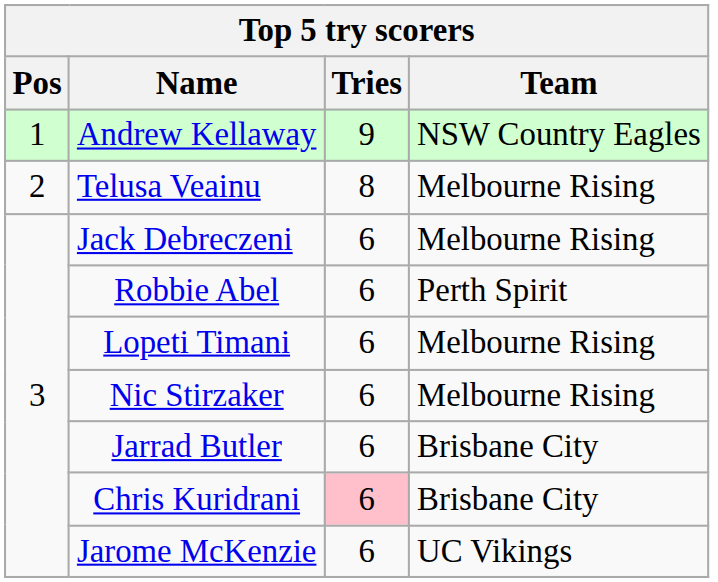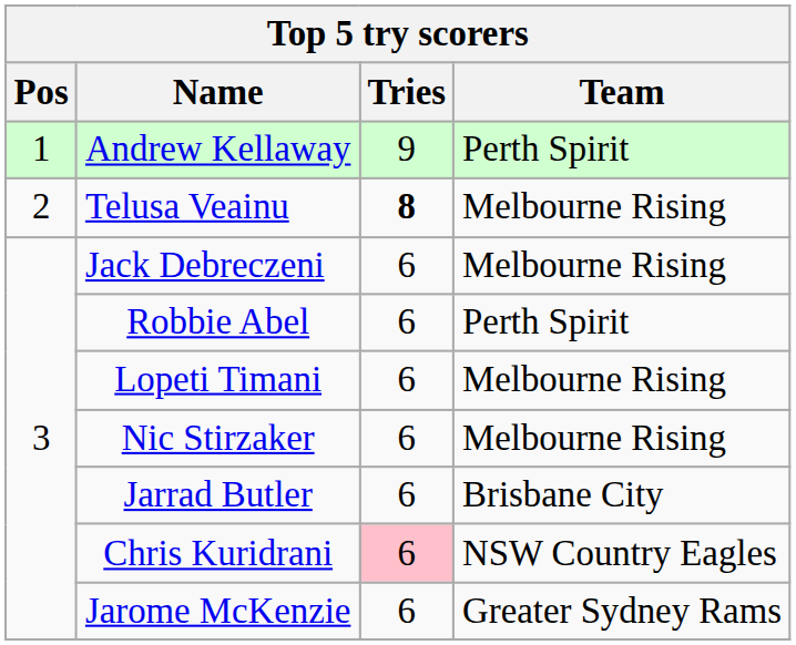Andrew Kellaway | Team: NSW Country Eagles -> Perth Spirit
Telusa Veainu | Tries: normal -> bold
Chris Kuridrani | Team: Brisbane City -> NSW Country Eagles
Jarome McKenzie | Team: UC Vikings -> Greater Sydney Rams
